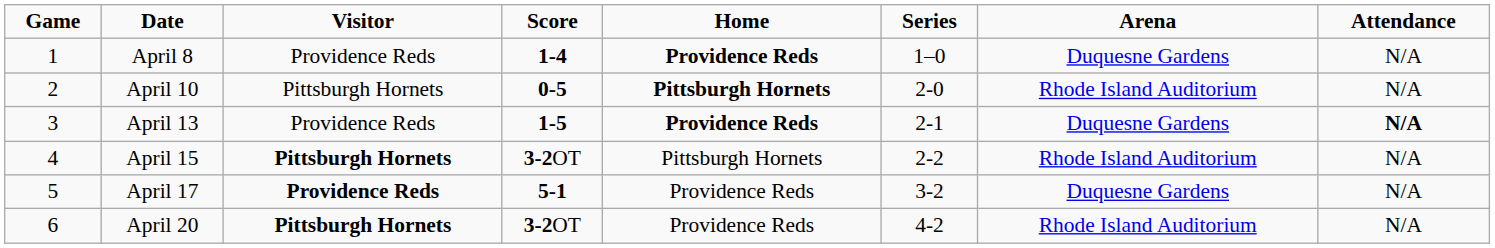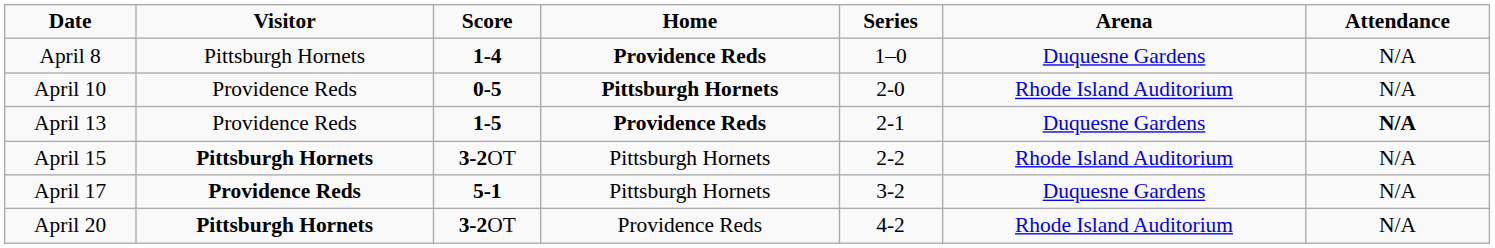- column: Game | 1 | 2 | 3 | 4 | 5 | 6
April 8 | Visitor: Providence Reds -> Pittsburgh Hornets
April 10 | Visitor: Pittsburgh Hornets -> Providence Reds
April 17 | Home: Providence Reds -> Pittsburgh Hornets
